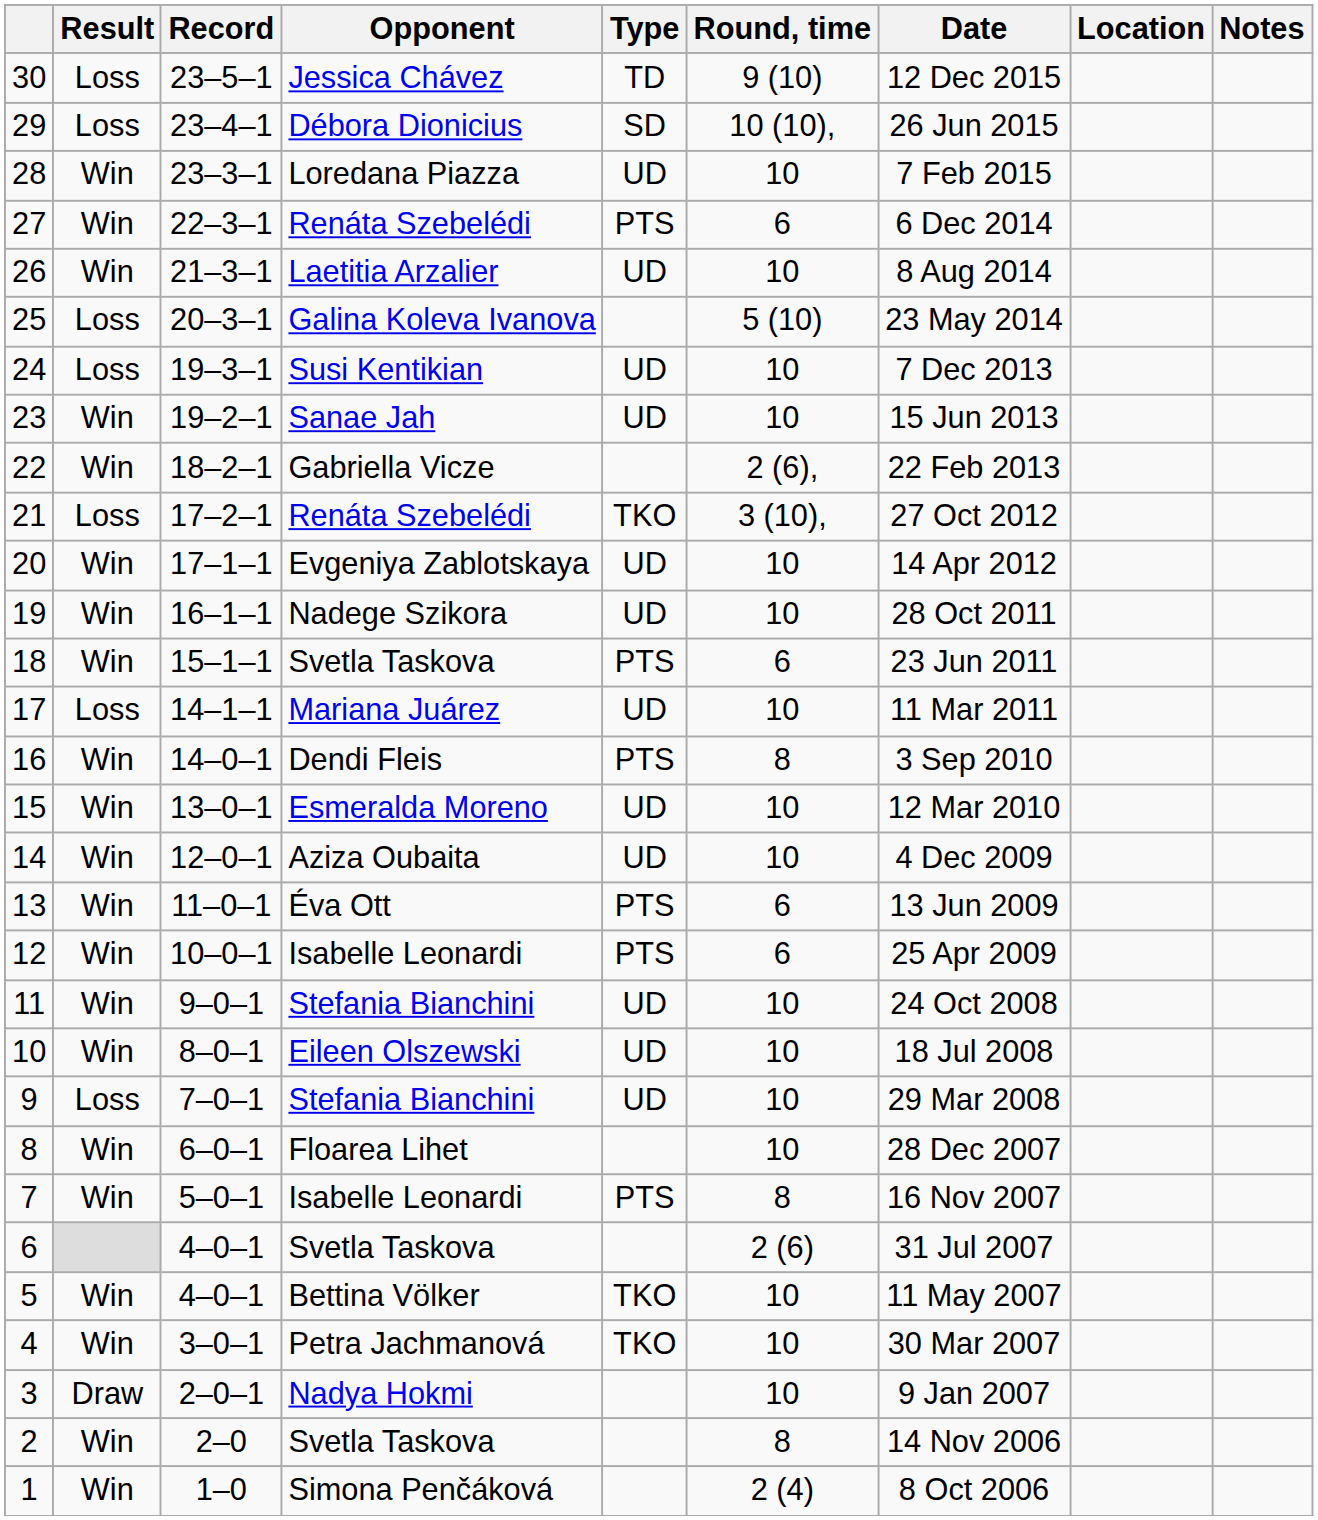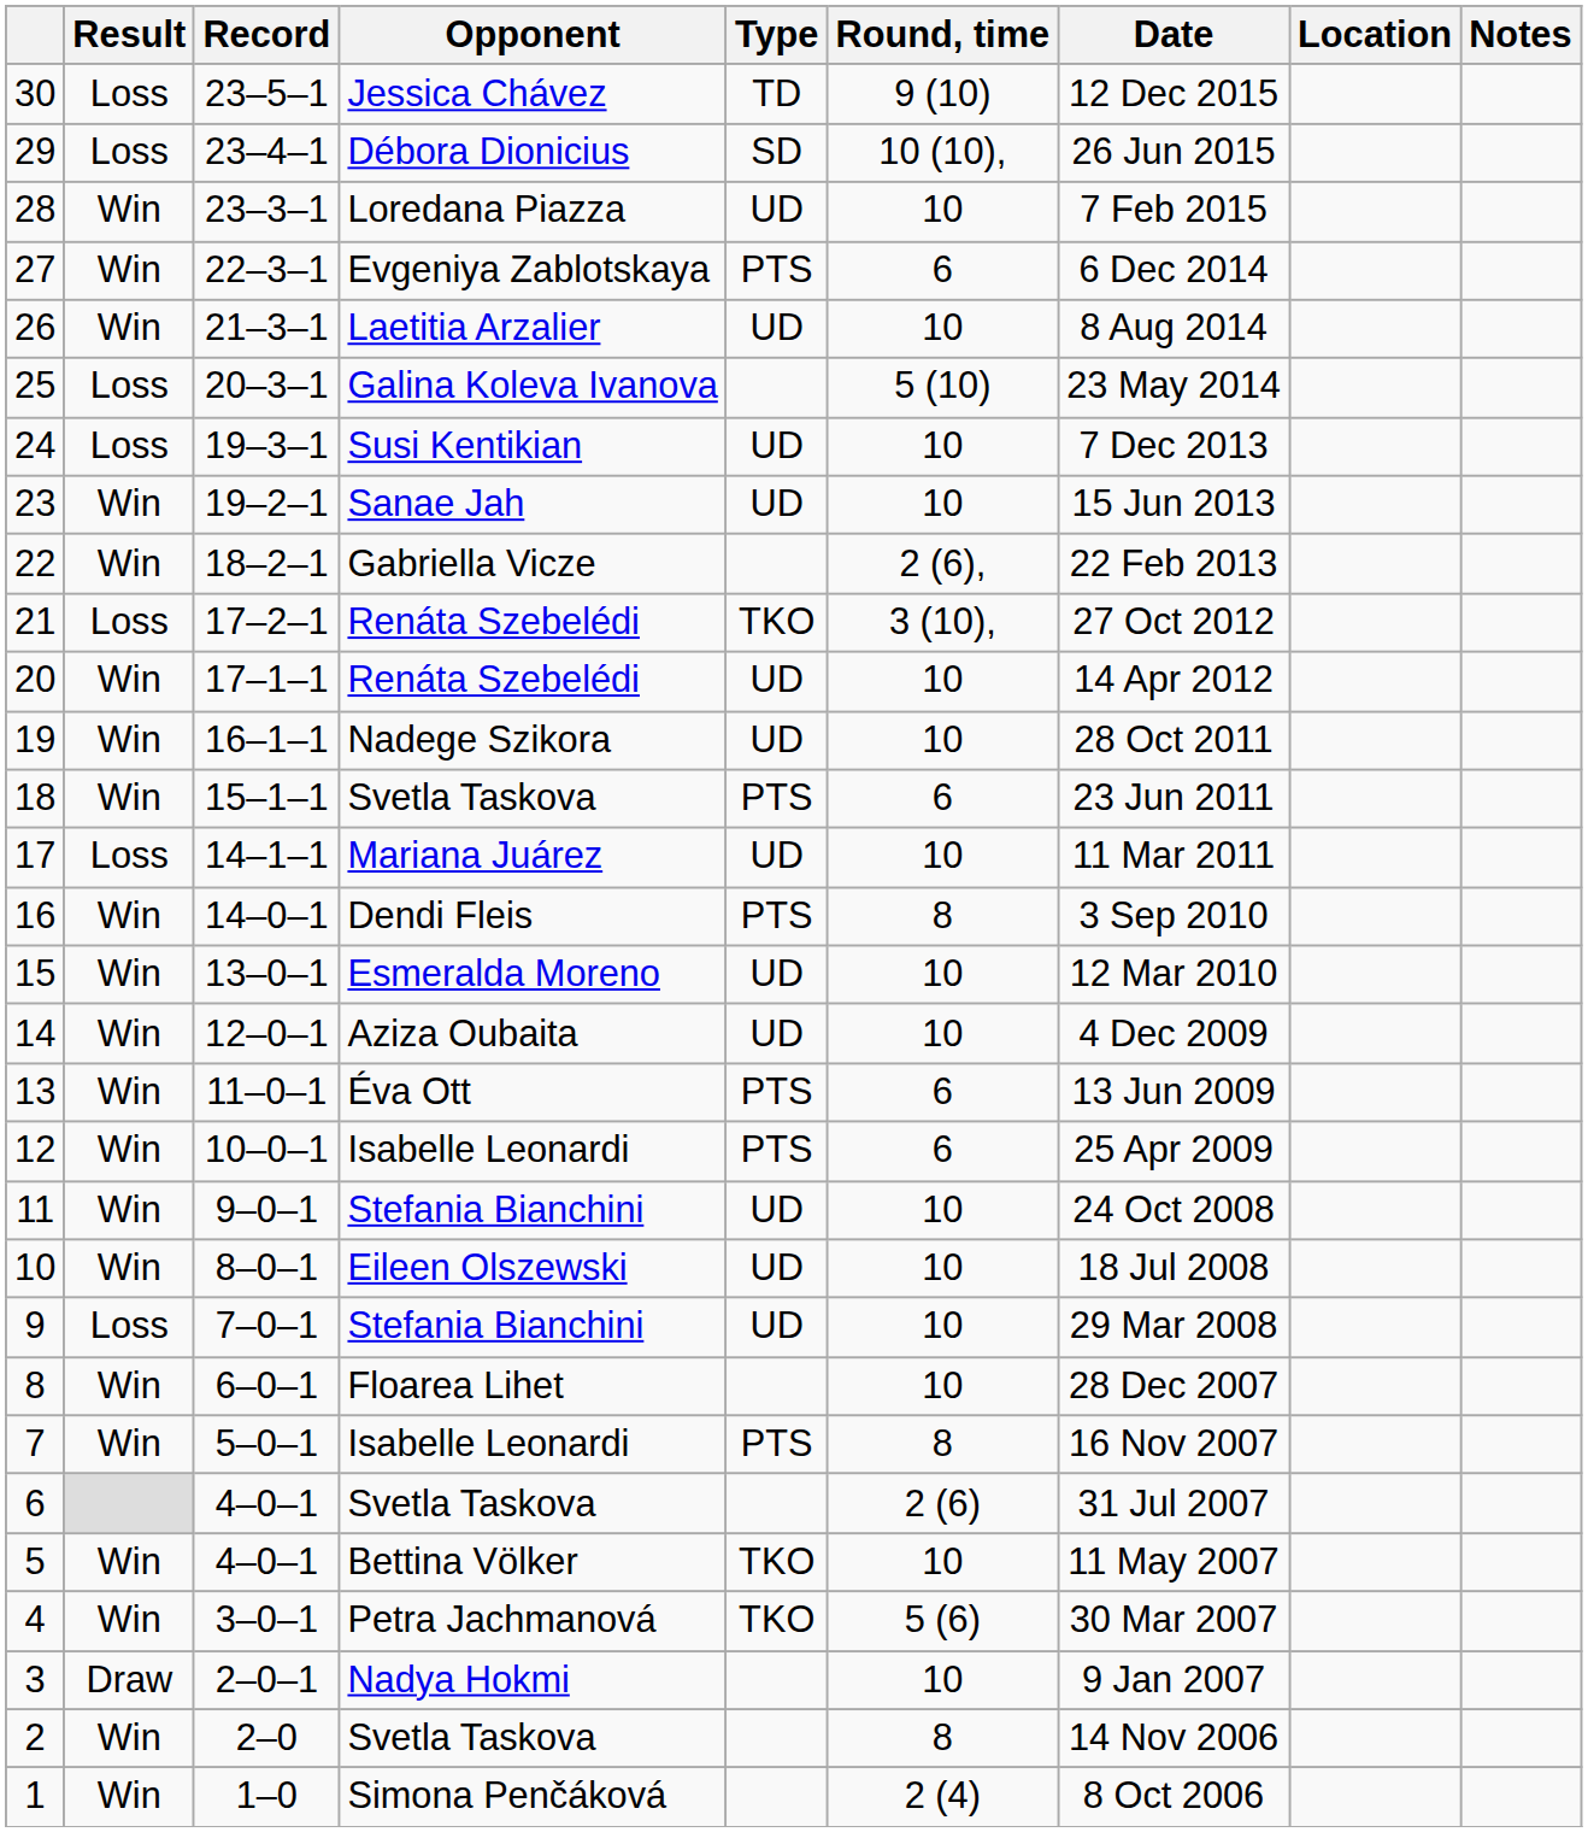27 | Opponent: Renáta Szebelédi -> Evgeniya Zablotskaya
20 | Opponent: Evgeniya Zablotskaya -> Renáta Szebelédi
4 | Round, time: 10 -> 5 (6)
